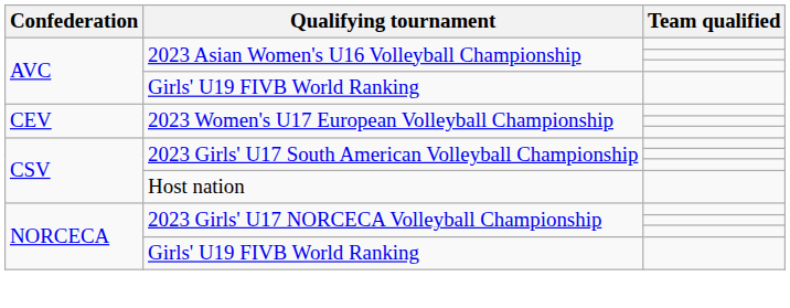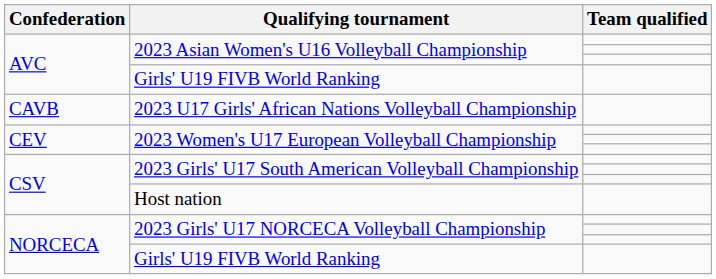+ row: CAVB | 2023 U17 Girls' African Nations Volleyball Championship
